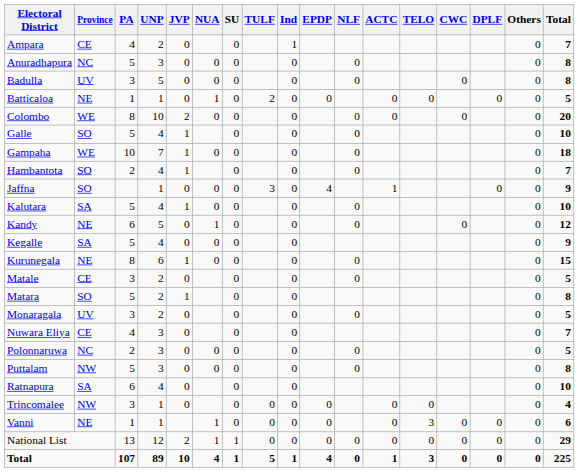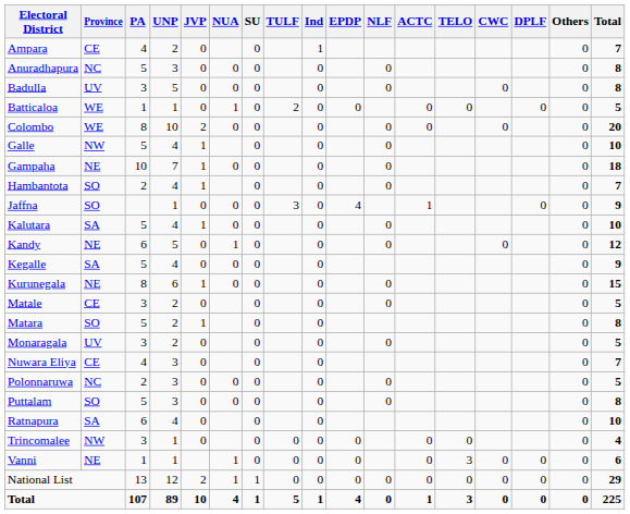Batticaloa | Province: NE -> WE
Galle | Province: SO -> NW
Gampaha | Province: WE -> NE
Puttalam | Province: NW -> SO
